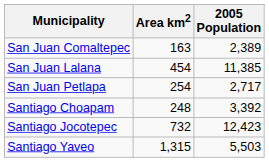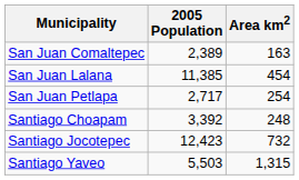columns swapped: Area km2 <-> 2005 Population
